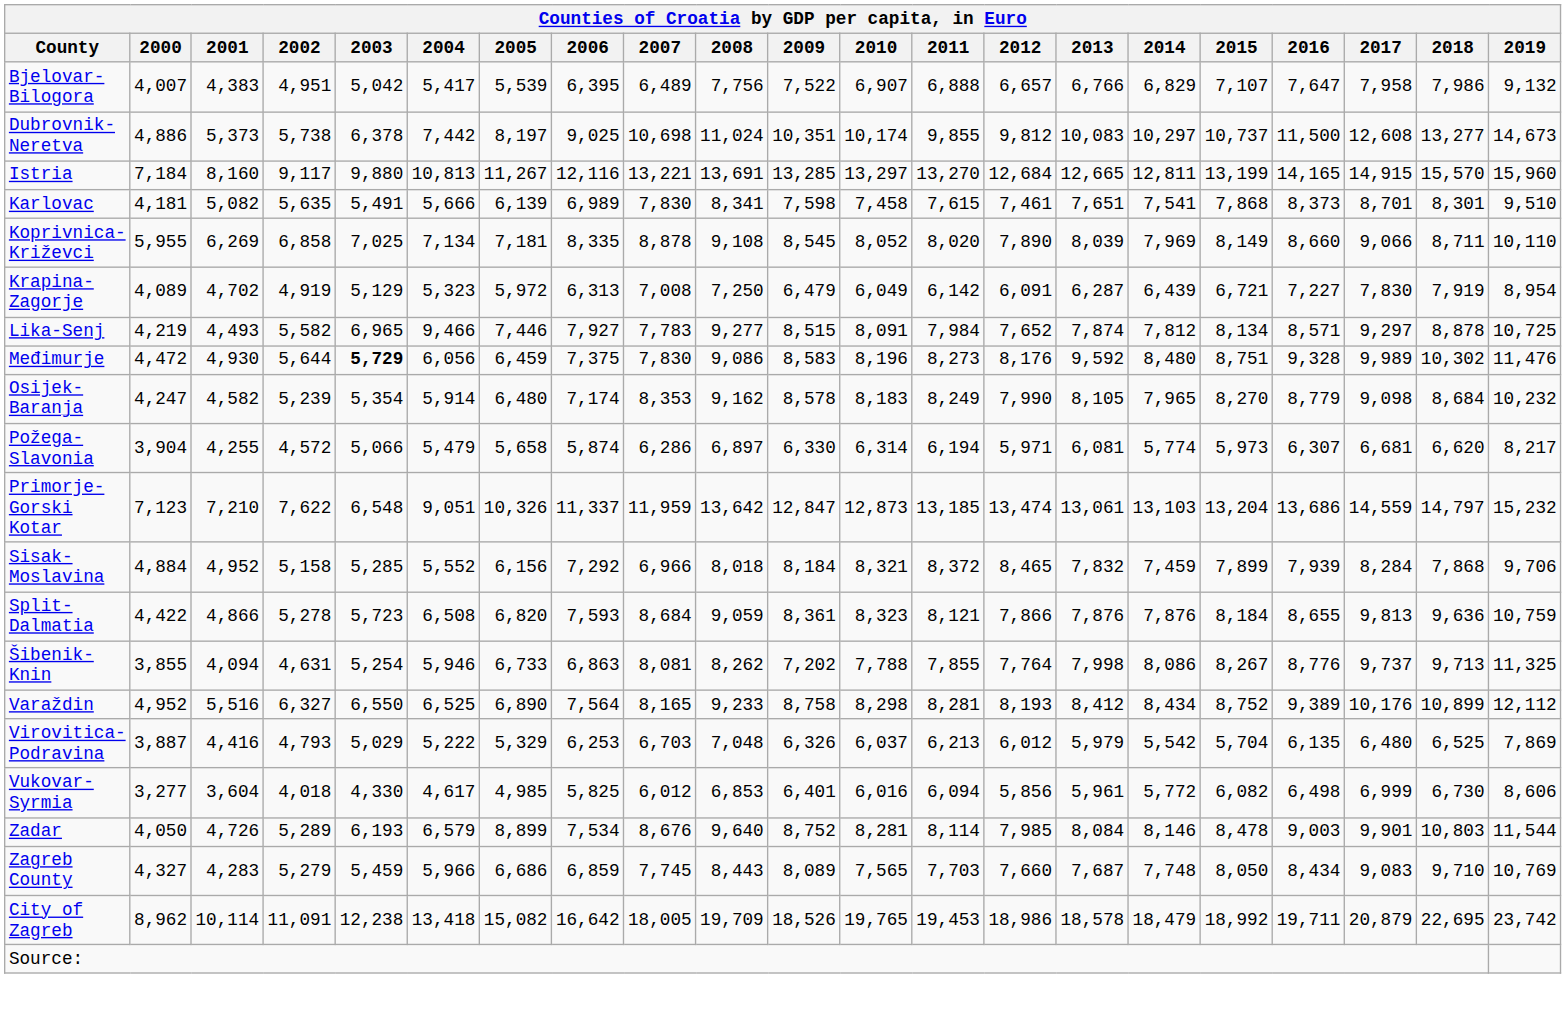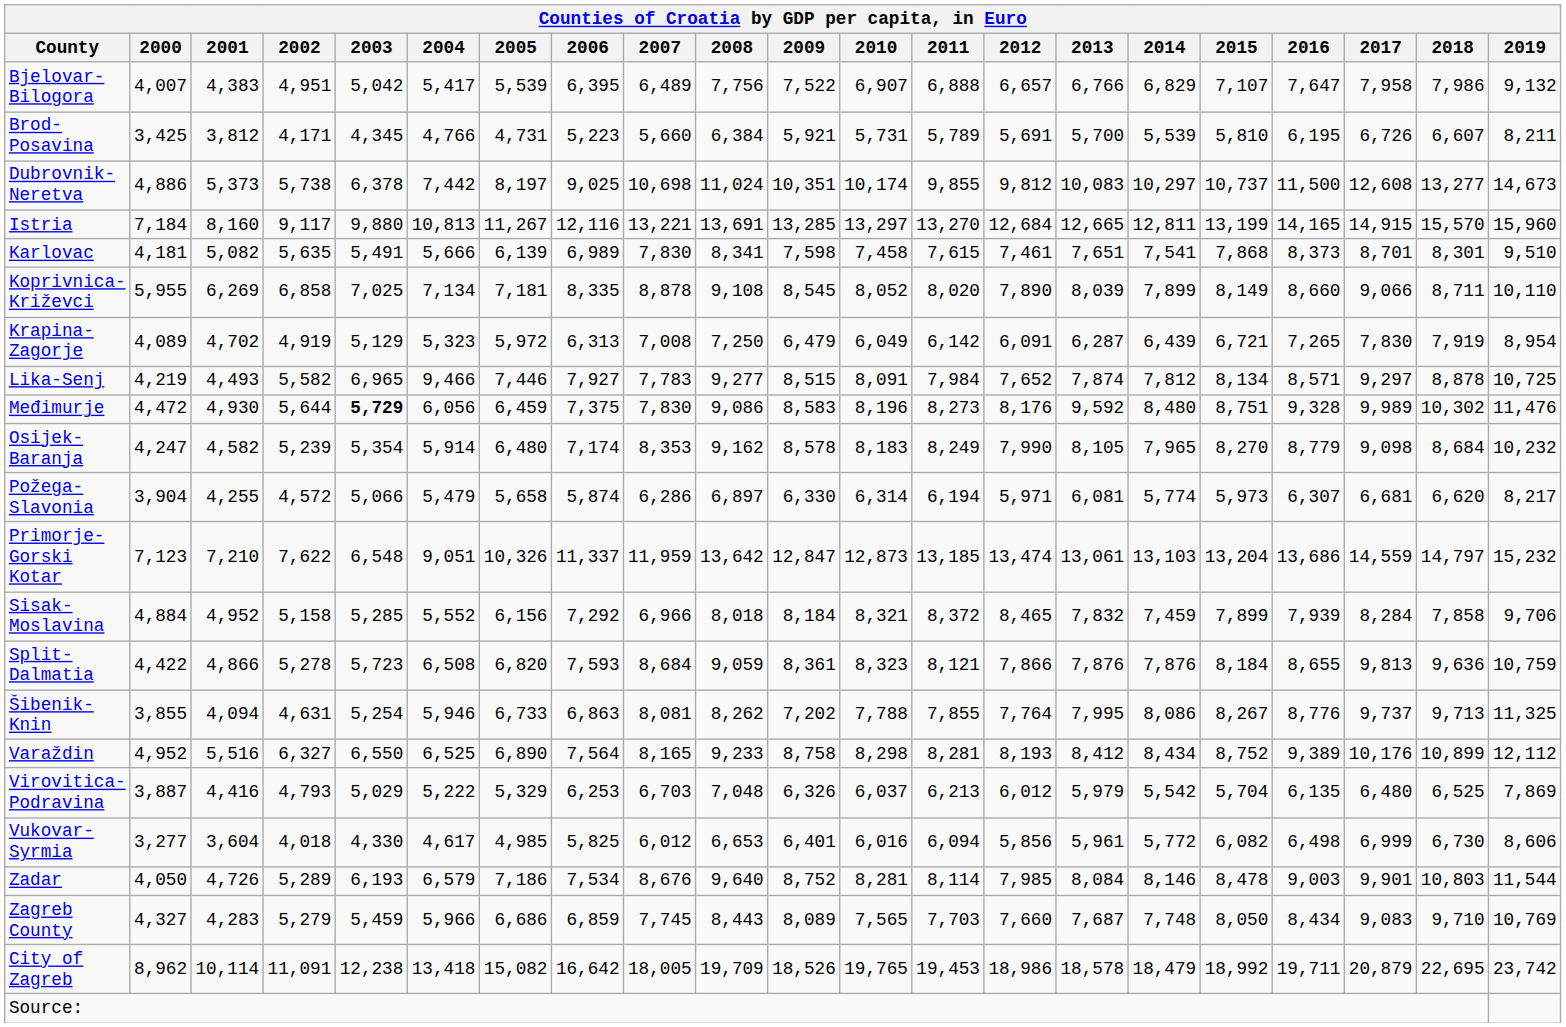+ row: Brod-Posavina | 3,425 | 3,812 | 4,171 | 4,345 | 4,766 | 4,731 | 5,223 | 5,660 | 6,384 | 5,921 | 5,731 | 5,789 | 5,691 | 5,700 | 5,539 | 5,810 | 6,195 | 6,726 | 6,607 | 8,211
Koprivnica-Križevci | 2014: 7,969 -> 7,899
Krapina-Zagorje | 2016: 7,227 -> 7,265
Sisak-Moslavina | 2018: 7,868 -> 7,858
Šibenik-Knin | 2013: 7,998 -> 7,995
Vukovar-Syrmia | 2008: 6,853 -> 6,653
Zadar | 2005: 8,899 -> 7,186
